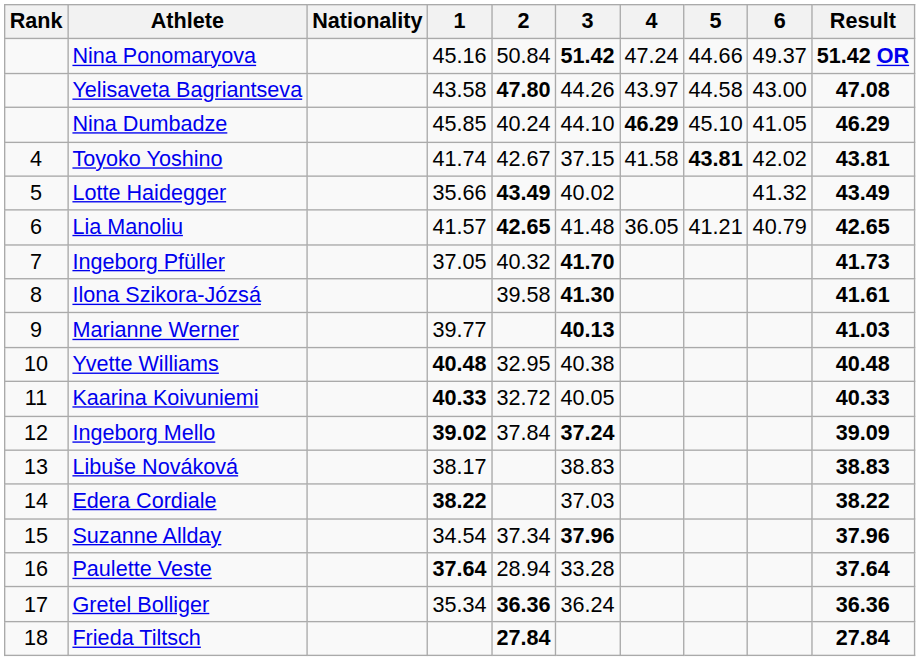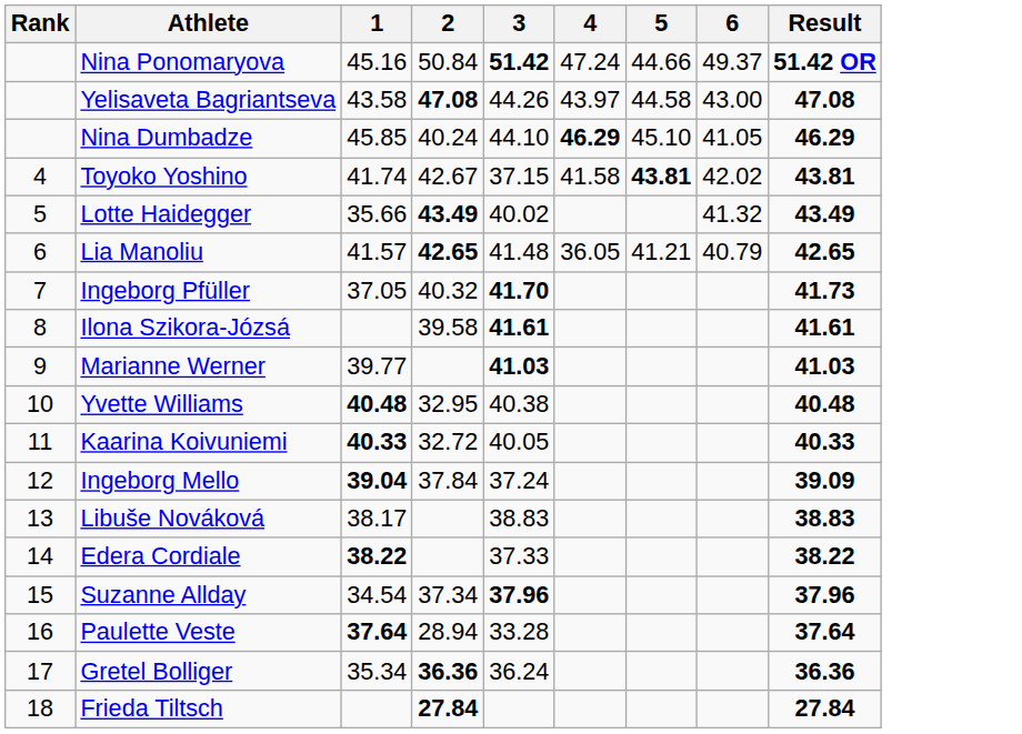- column: Nationality
Yelisaveta Bagriantseva | 2: 47.80 -> 47.08
Ilona Szikora-Józsá | 3: 41.30 -> 41.61
Marianne Werner | 3: 40.13 -> 41.03
Ingeborg Mello | 1: 39.02 -> 39.04
Ingeborg Mello | 3: bold -> normal
Edera Cordiale | 3: 37.03 -> 37.33
